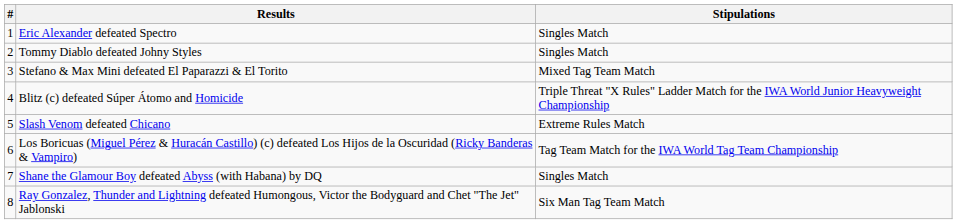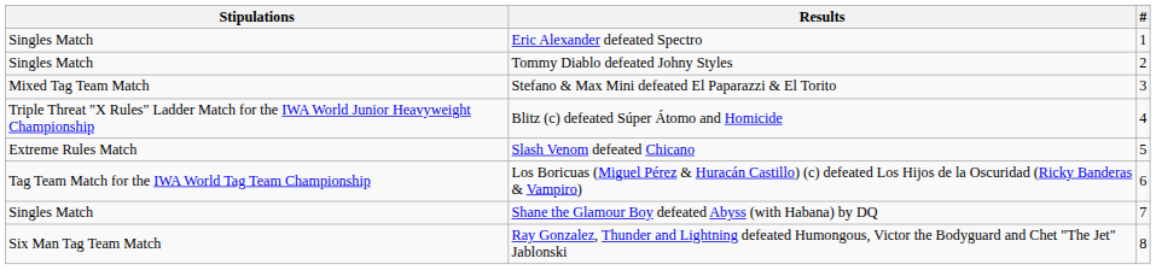columns swapped: # <-> Stipulations
